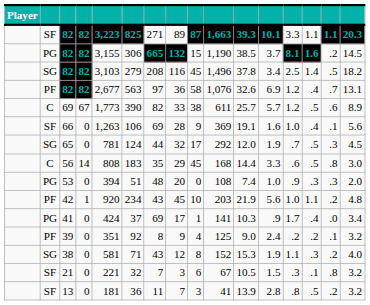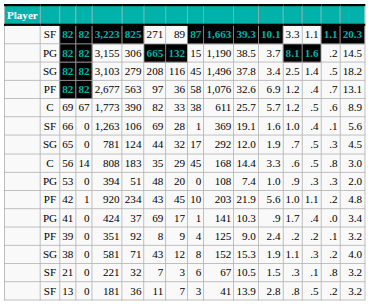66 | column 9: 9 -> 1
